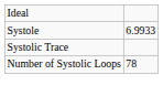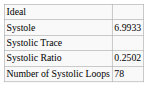+ row: Systolic Ratio | 0.2502
